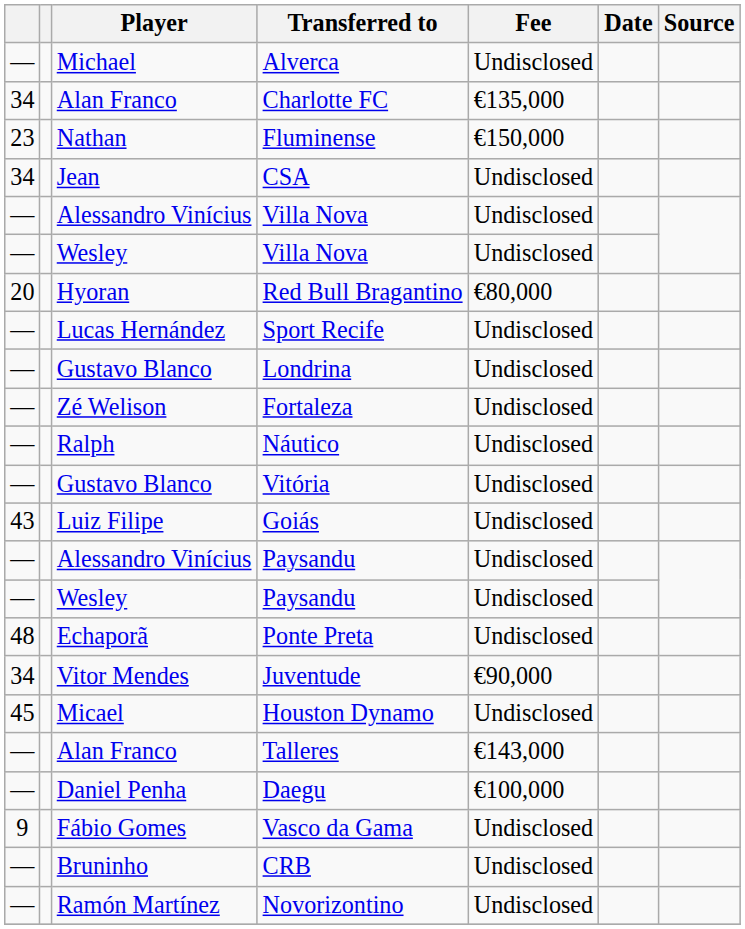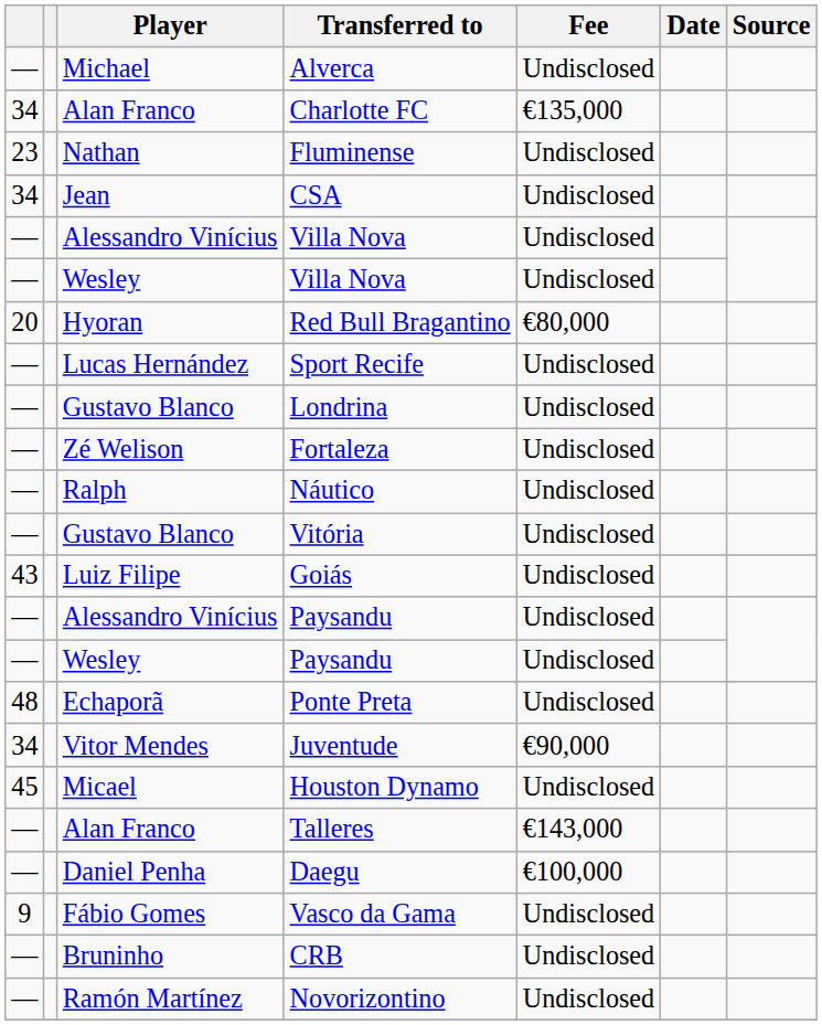Fluminense | Fee: €150,000 -> Undisclosed
